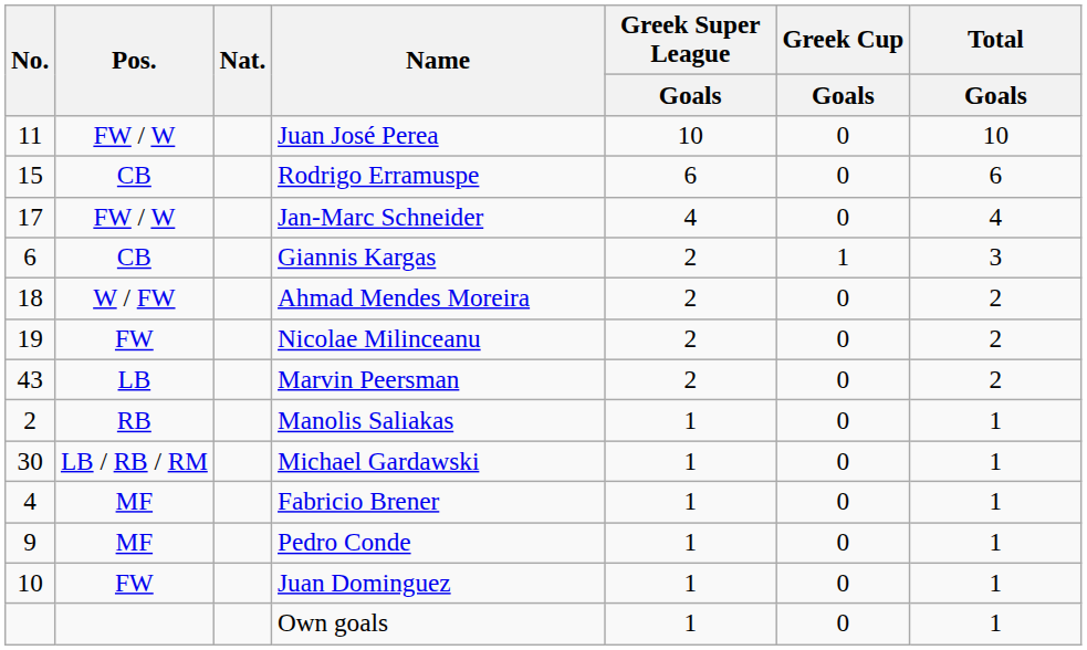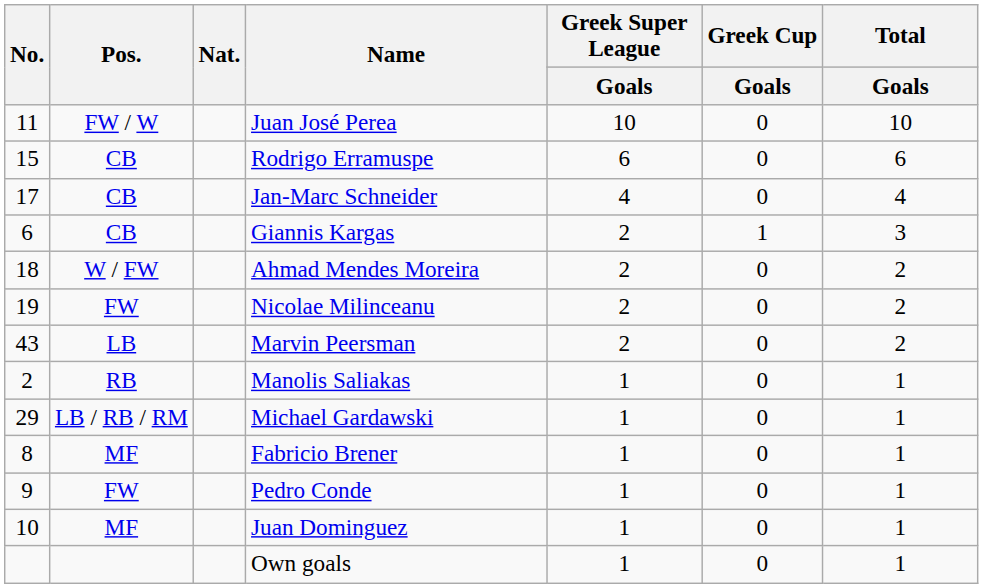Jan-Marc Schneider | Pos.: FW / W -> CB
Michael Gardawski | No.: 30 -> 29
Fabricio Brener | No.: 4 -> 8
Pedro Conde | Pos.: MF -> FW
Juan Dominguez | Pos.: FW -> MF
